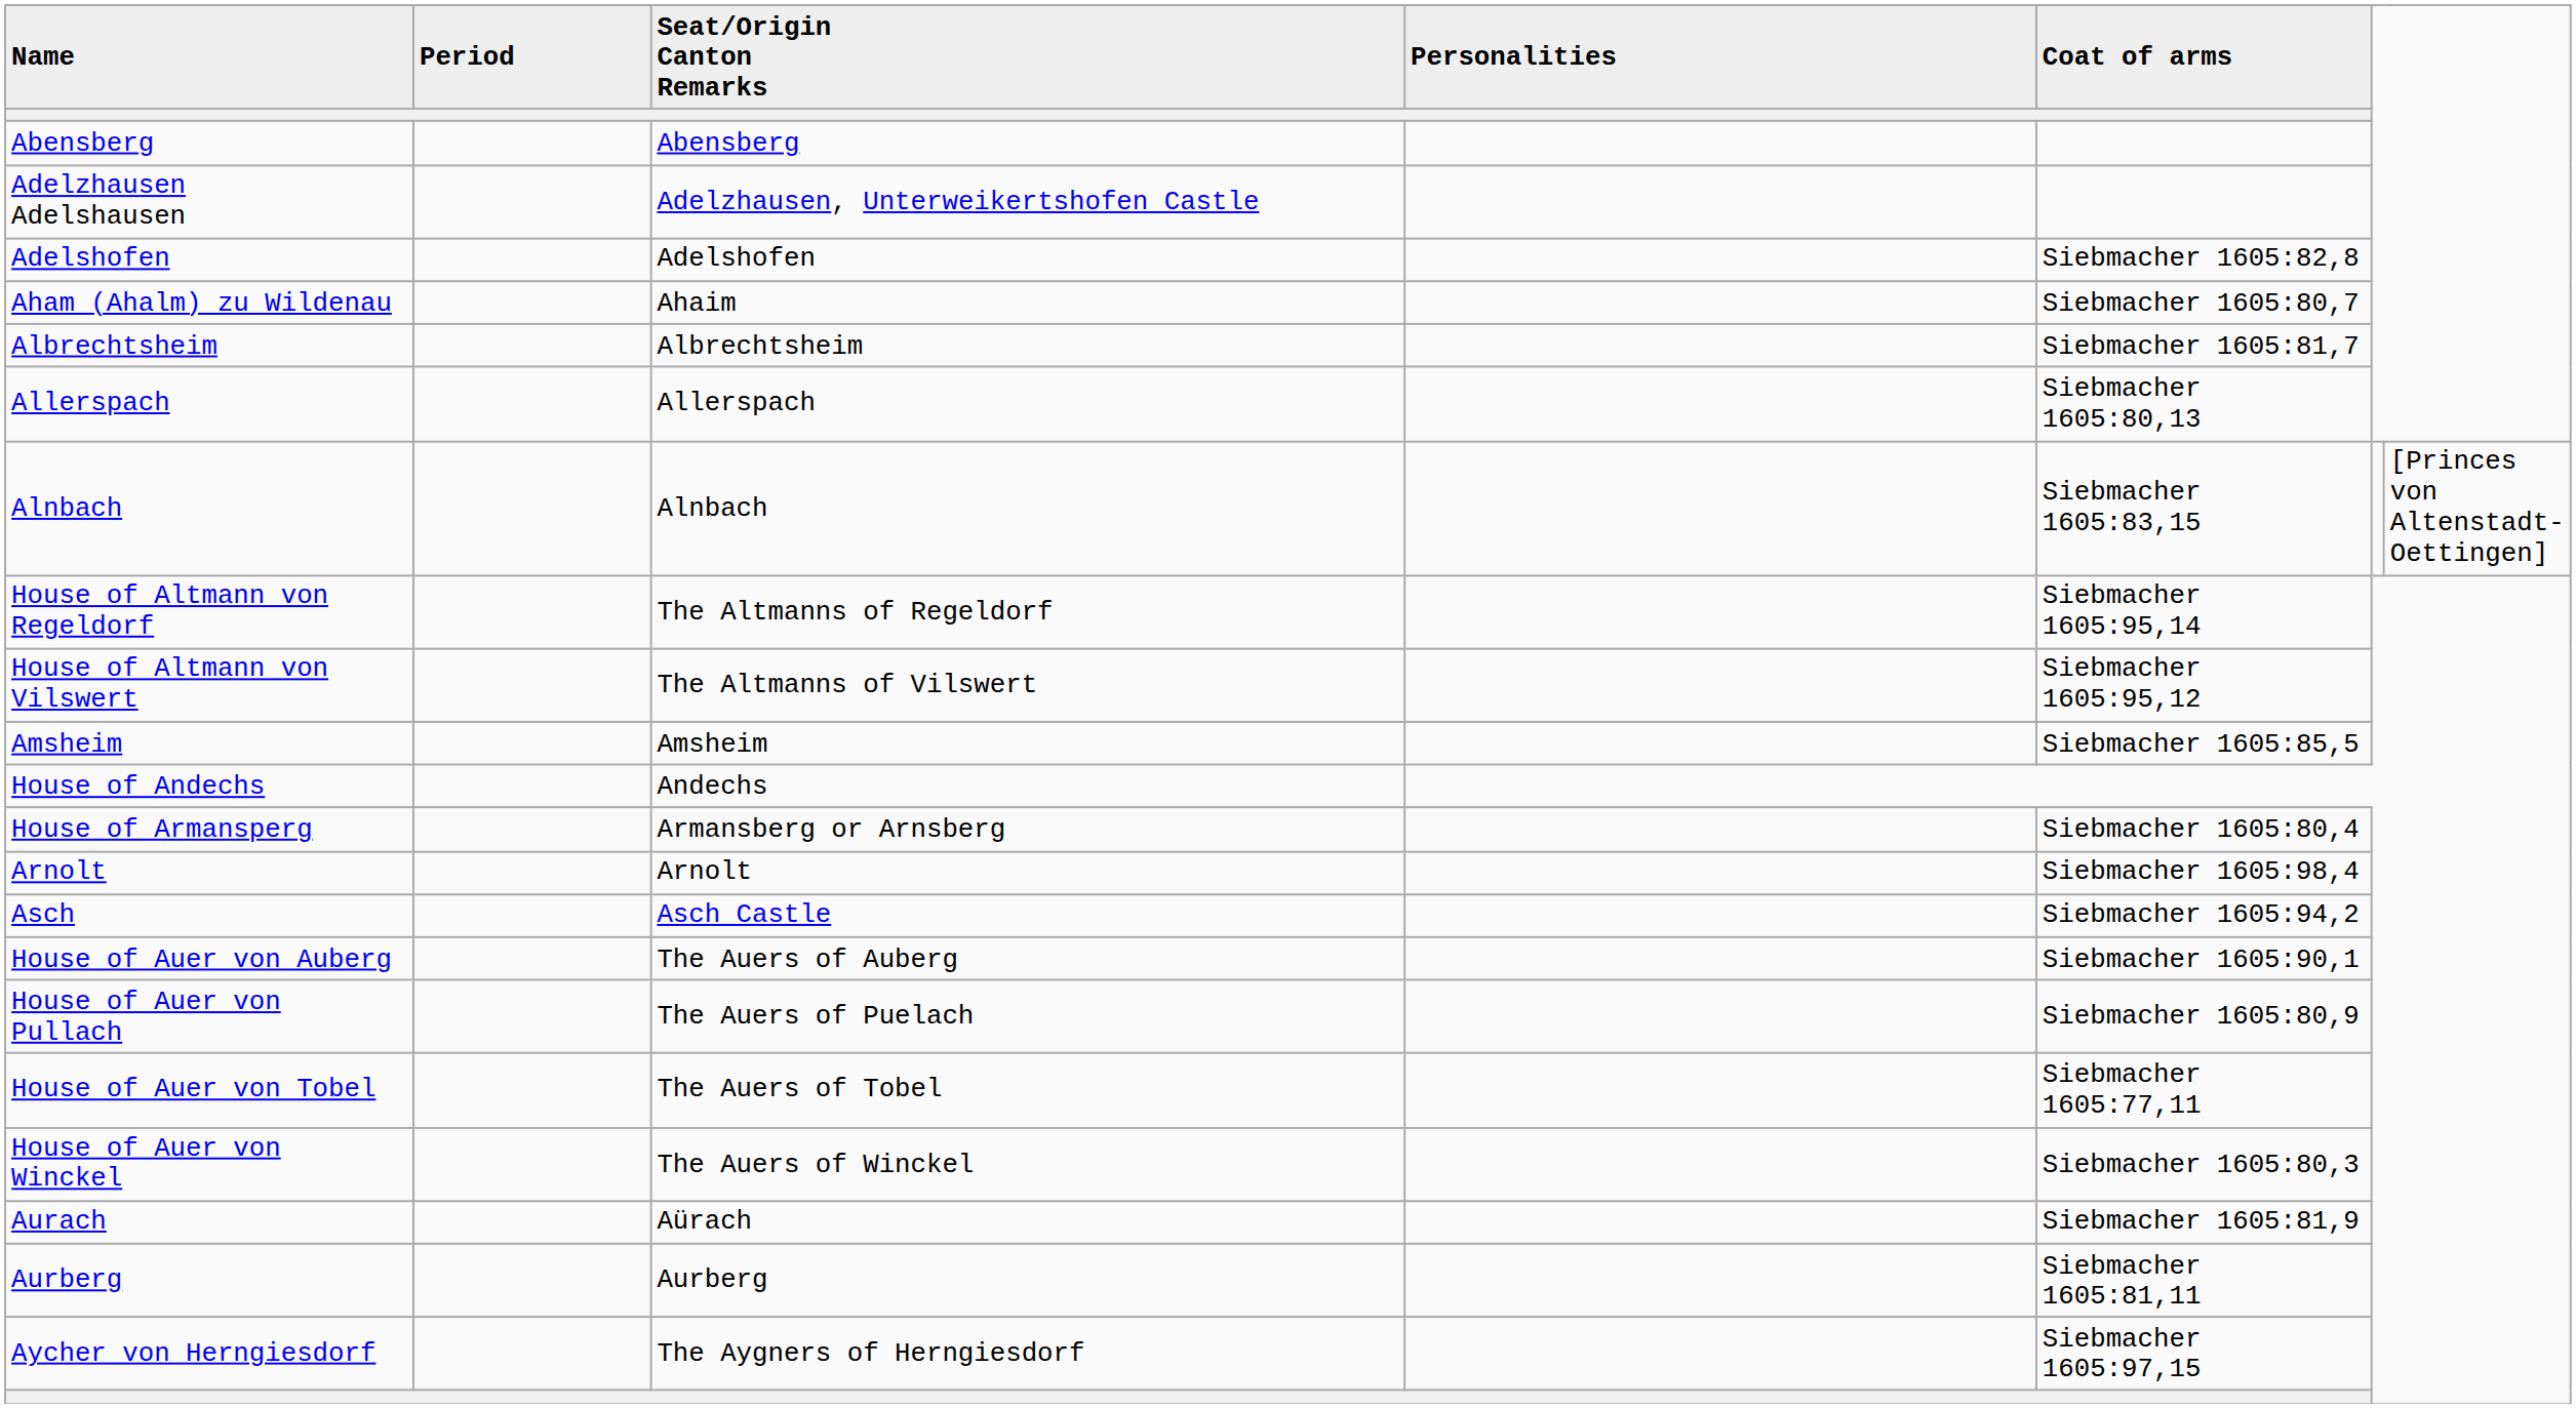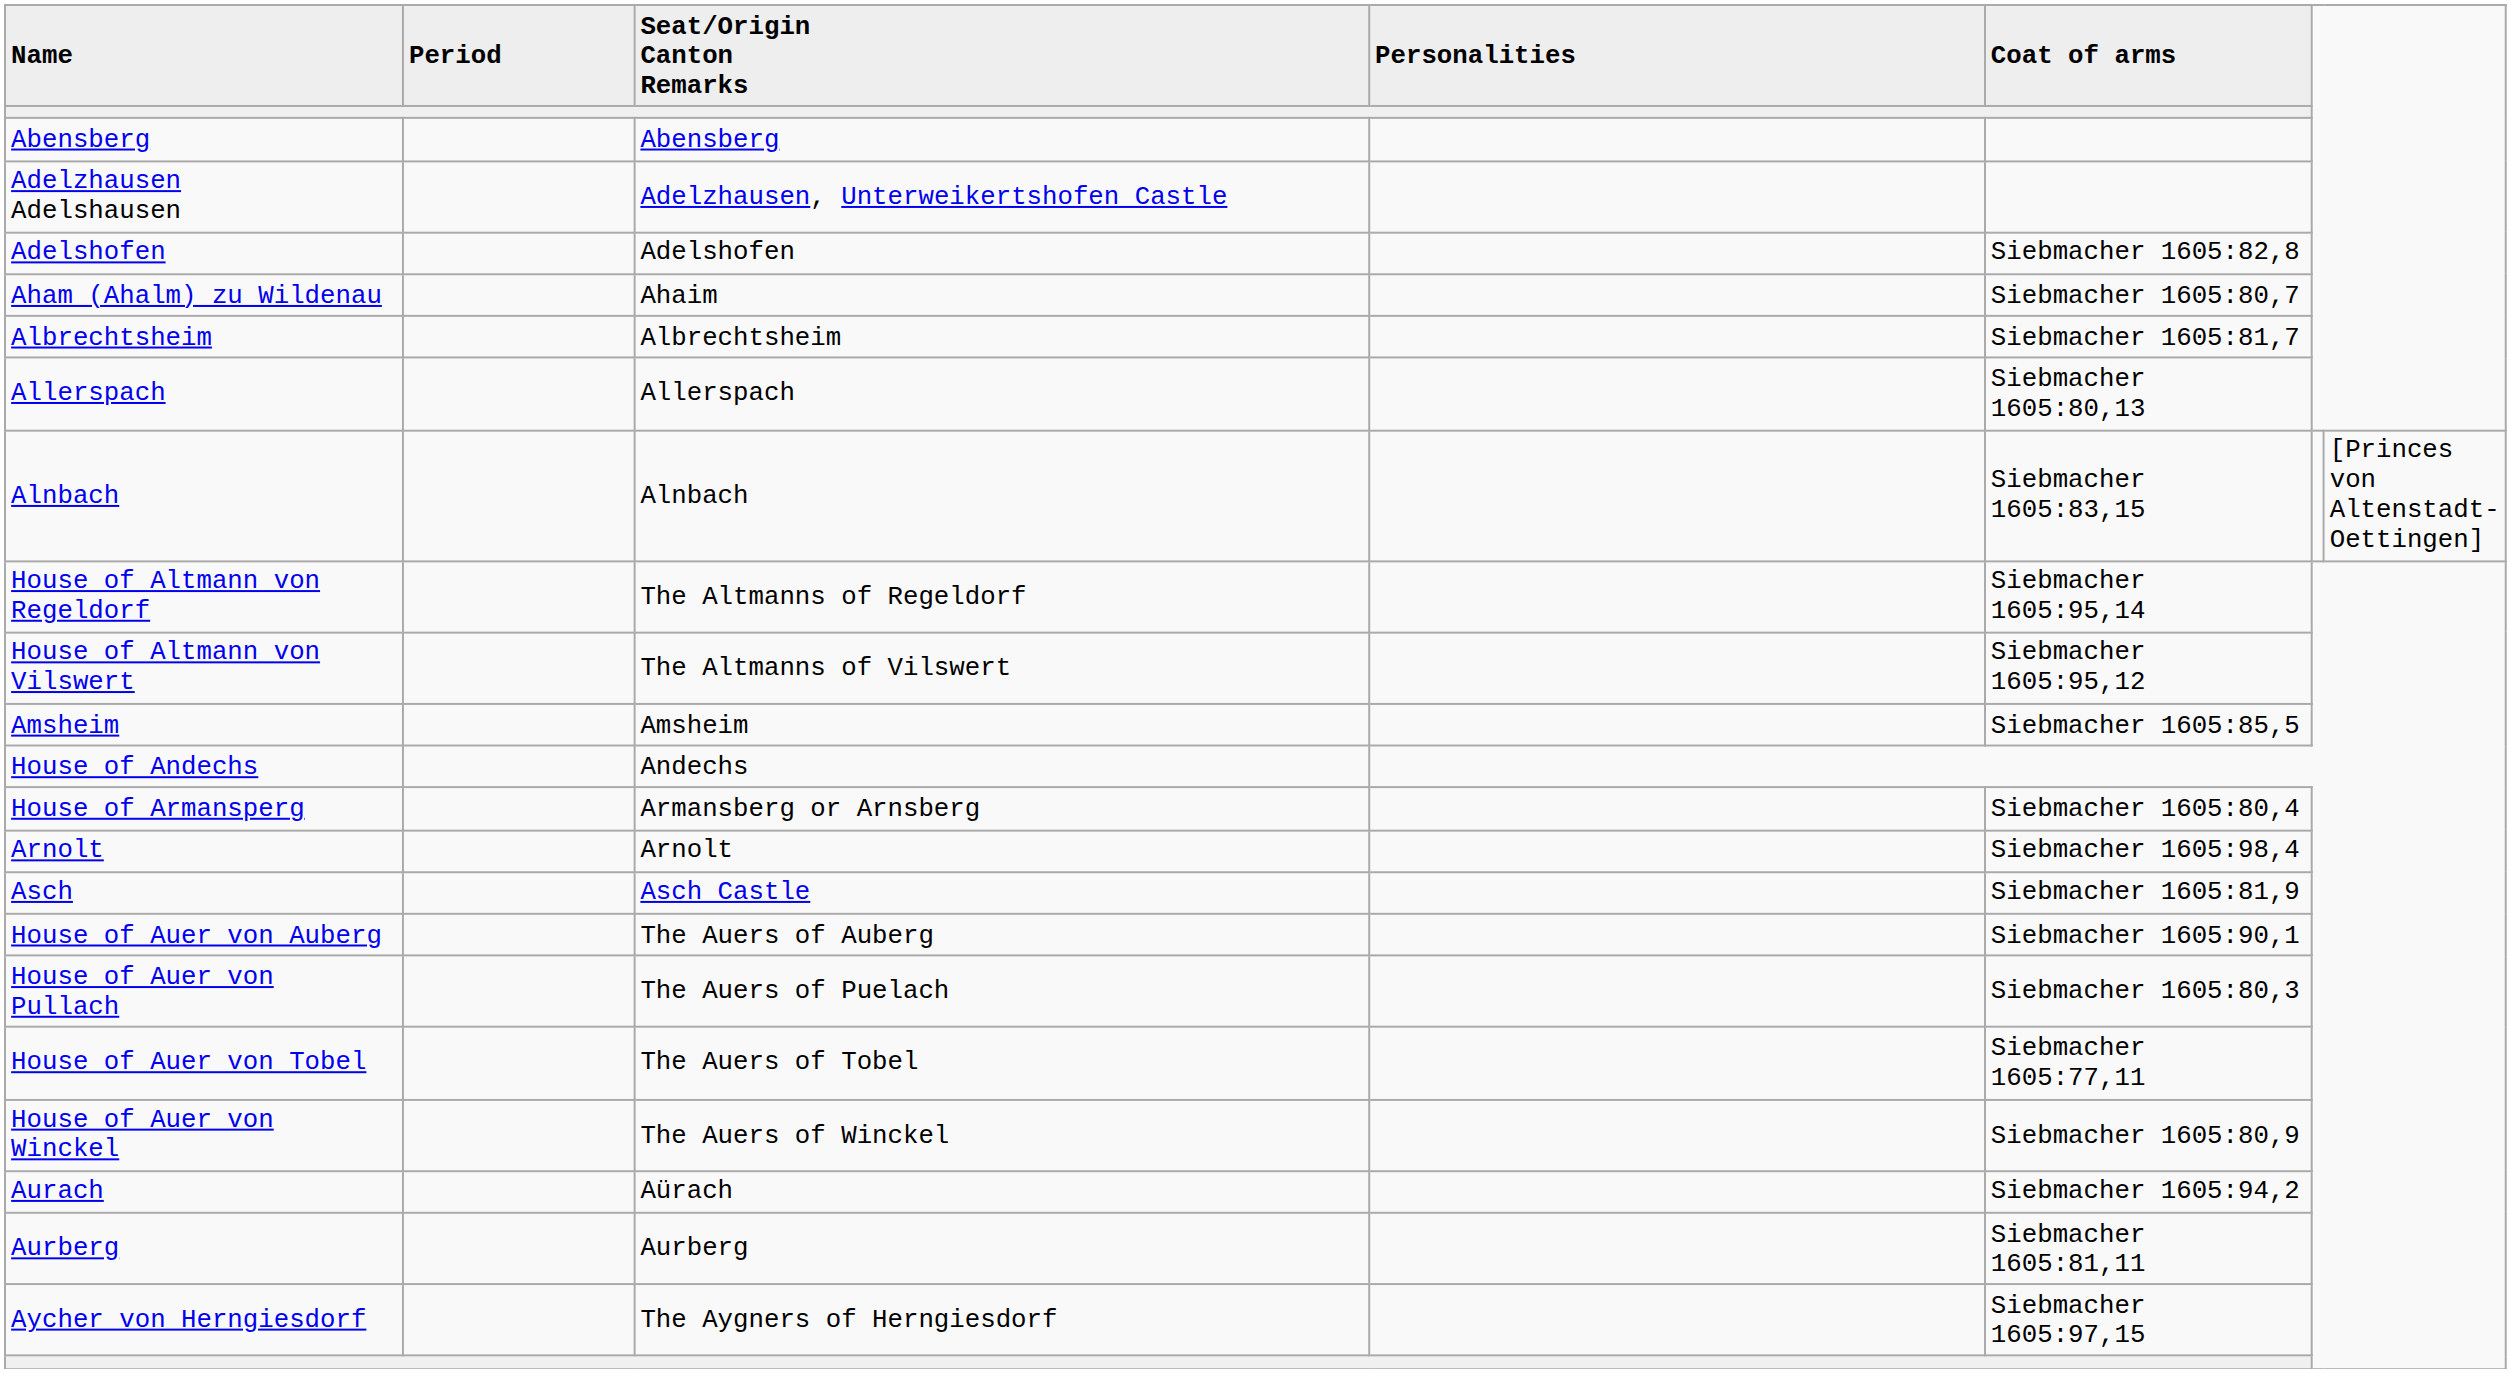Asch | Coat of arms: Siebmacher 1605:94,2 -> Siebmacher 1605:81,9
House of Auer von Pullach | Coat of arms: Siebmacher 1605:80,9 -> Siebmacher 1605:80,3
House of Auer von Winckel | Coat of arms: Siebmacher 1605:80,3 -> Siebmacher 1605:80,9
Aurach | Coat of arms: Siebmacher 1605:81,9 -> Siebmacher 1605:94,2
